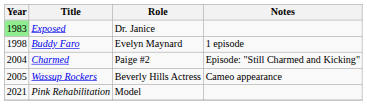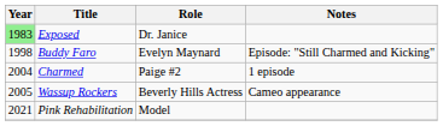Buddy Faro | Notes: 1 episode -> Episode: "Still Charmed and Kicking"
Charmed | Notes: Episode: "Still Charmed and Kicking" -> 1 episode
